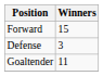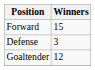Goaltender | Winners: 11 -> 12
